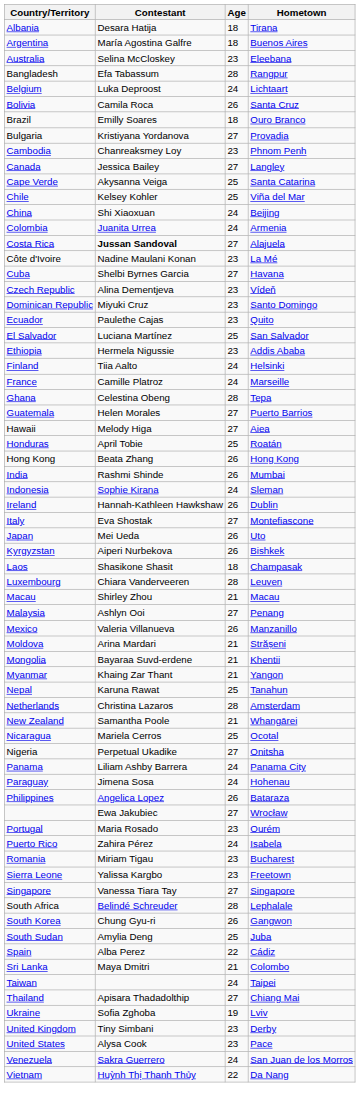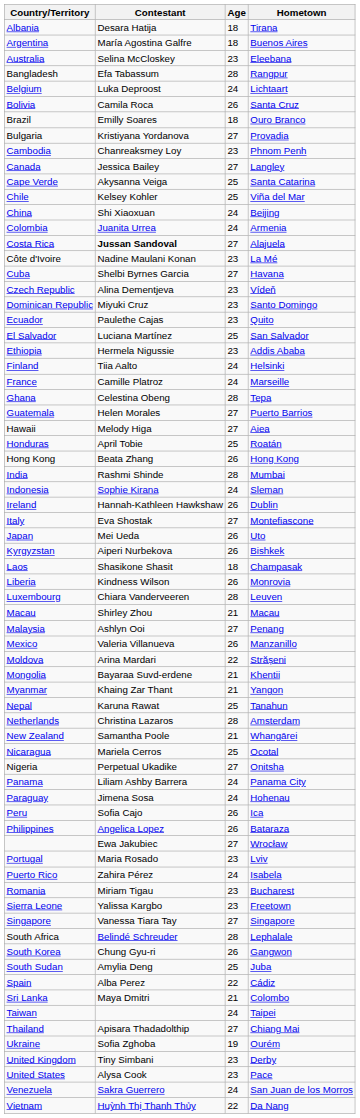India | Age: 26 -> 28
+ row: Liberia | Kindness Wilson | 26 | Monrovia
Moldova | Age: 21 -> 22
+ row: Peru | Sofia Cajo | 26 | Ica
Portugal | Hometown: Ourém -> Lviv
Ukraine | Hometown: Lviv -> Ourém
